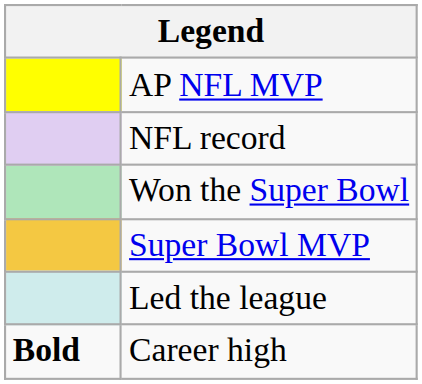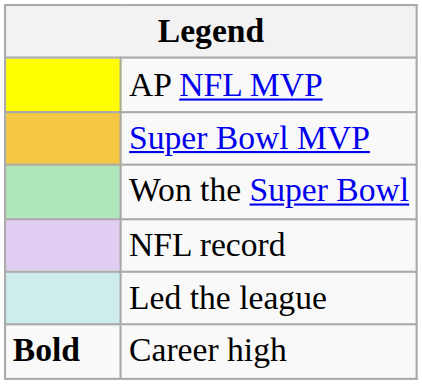rows swapped: Super Bowl MVP <-> NFL record
